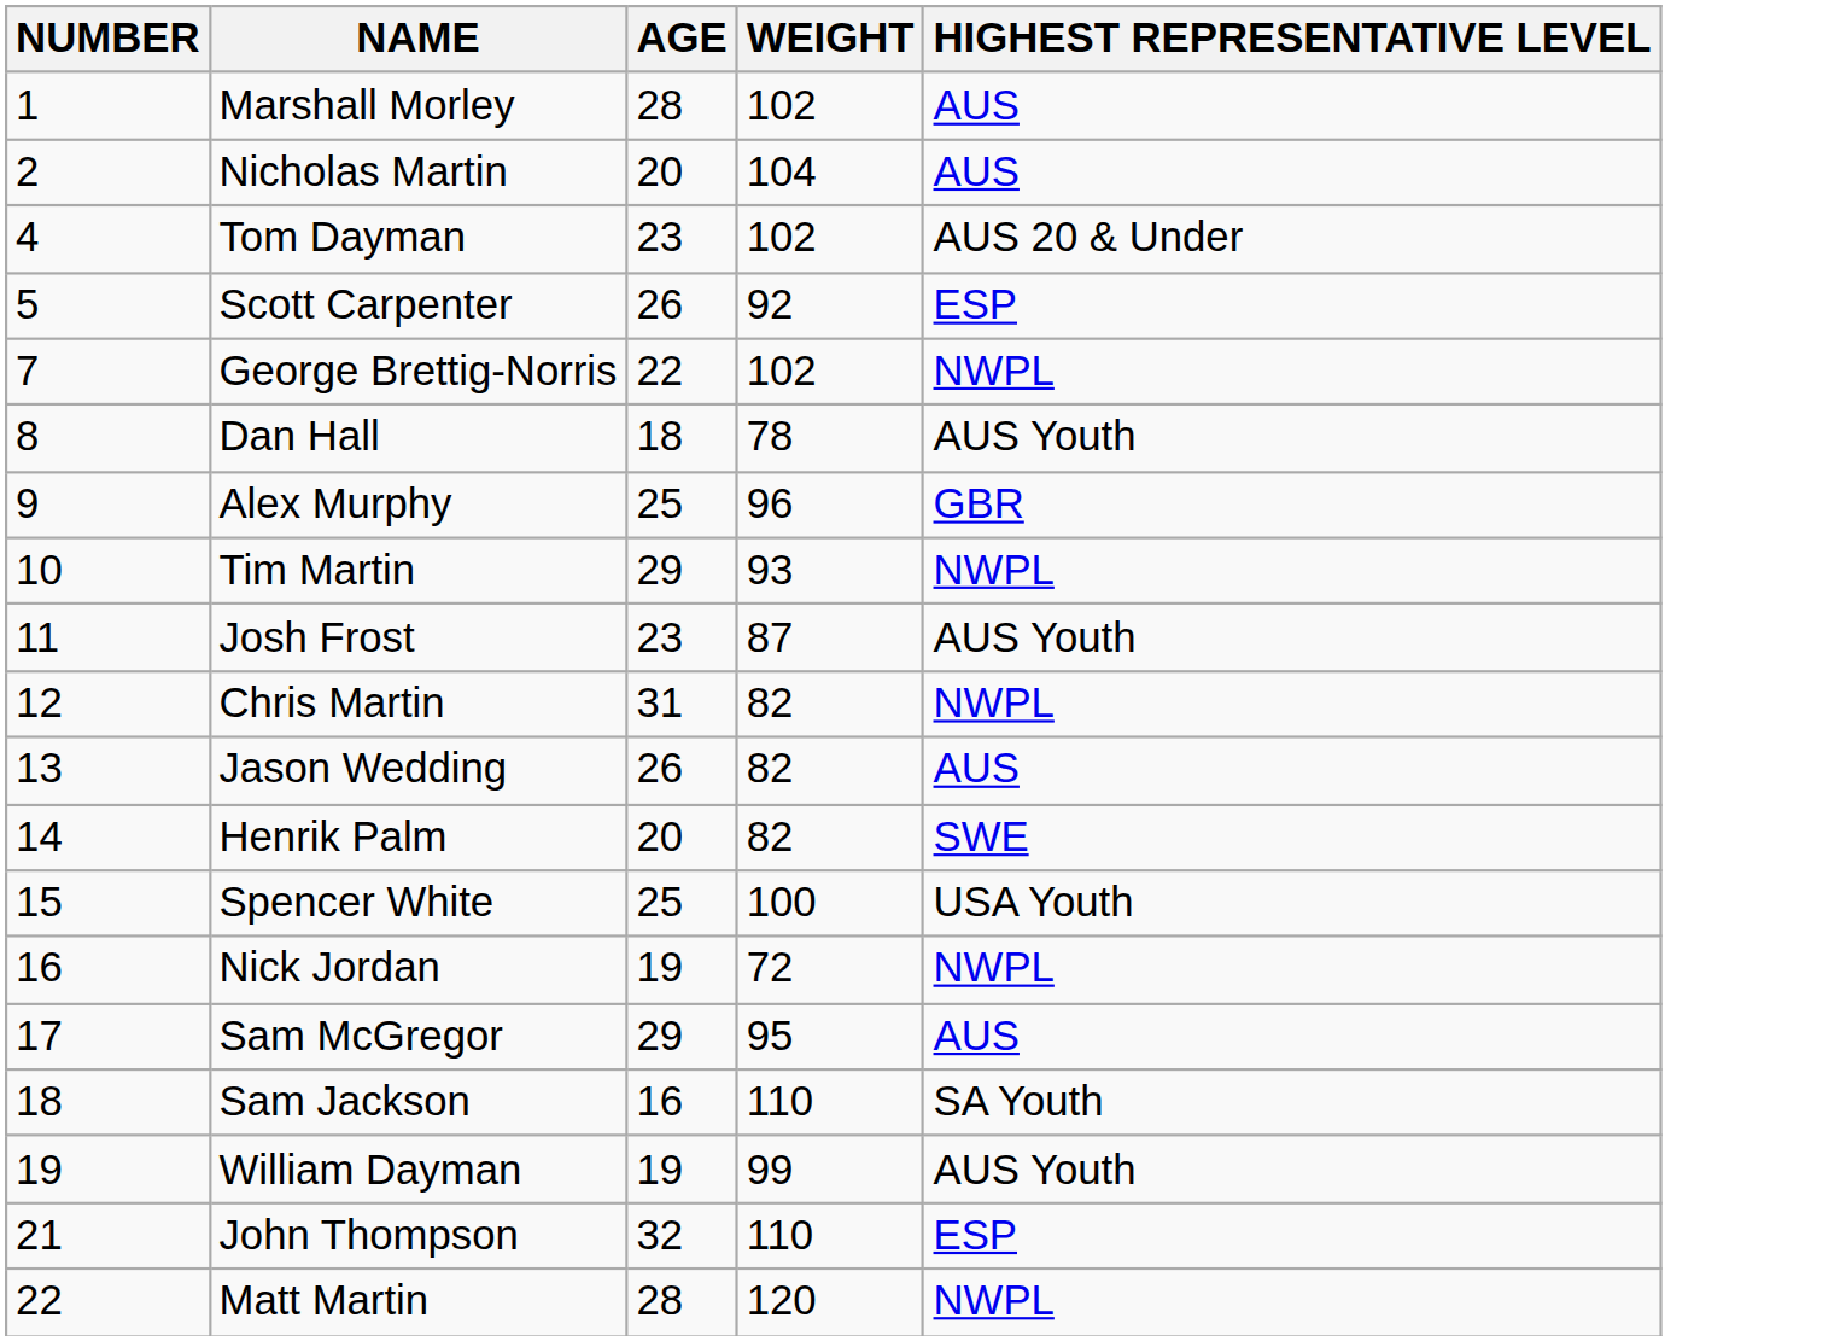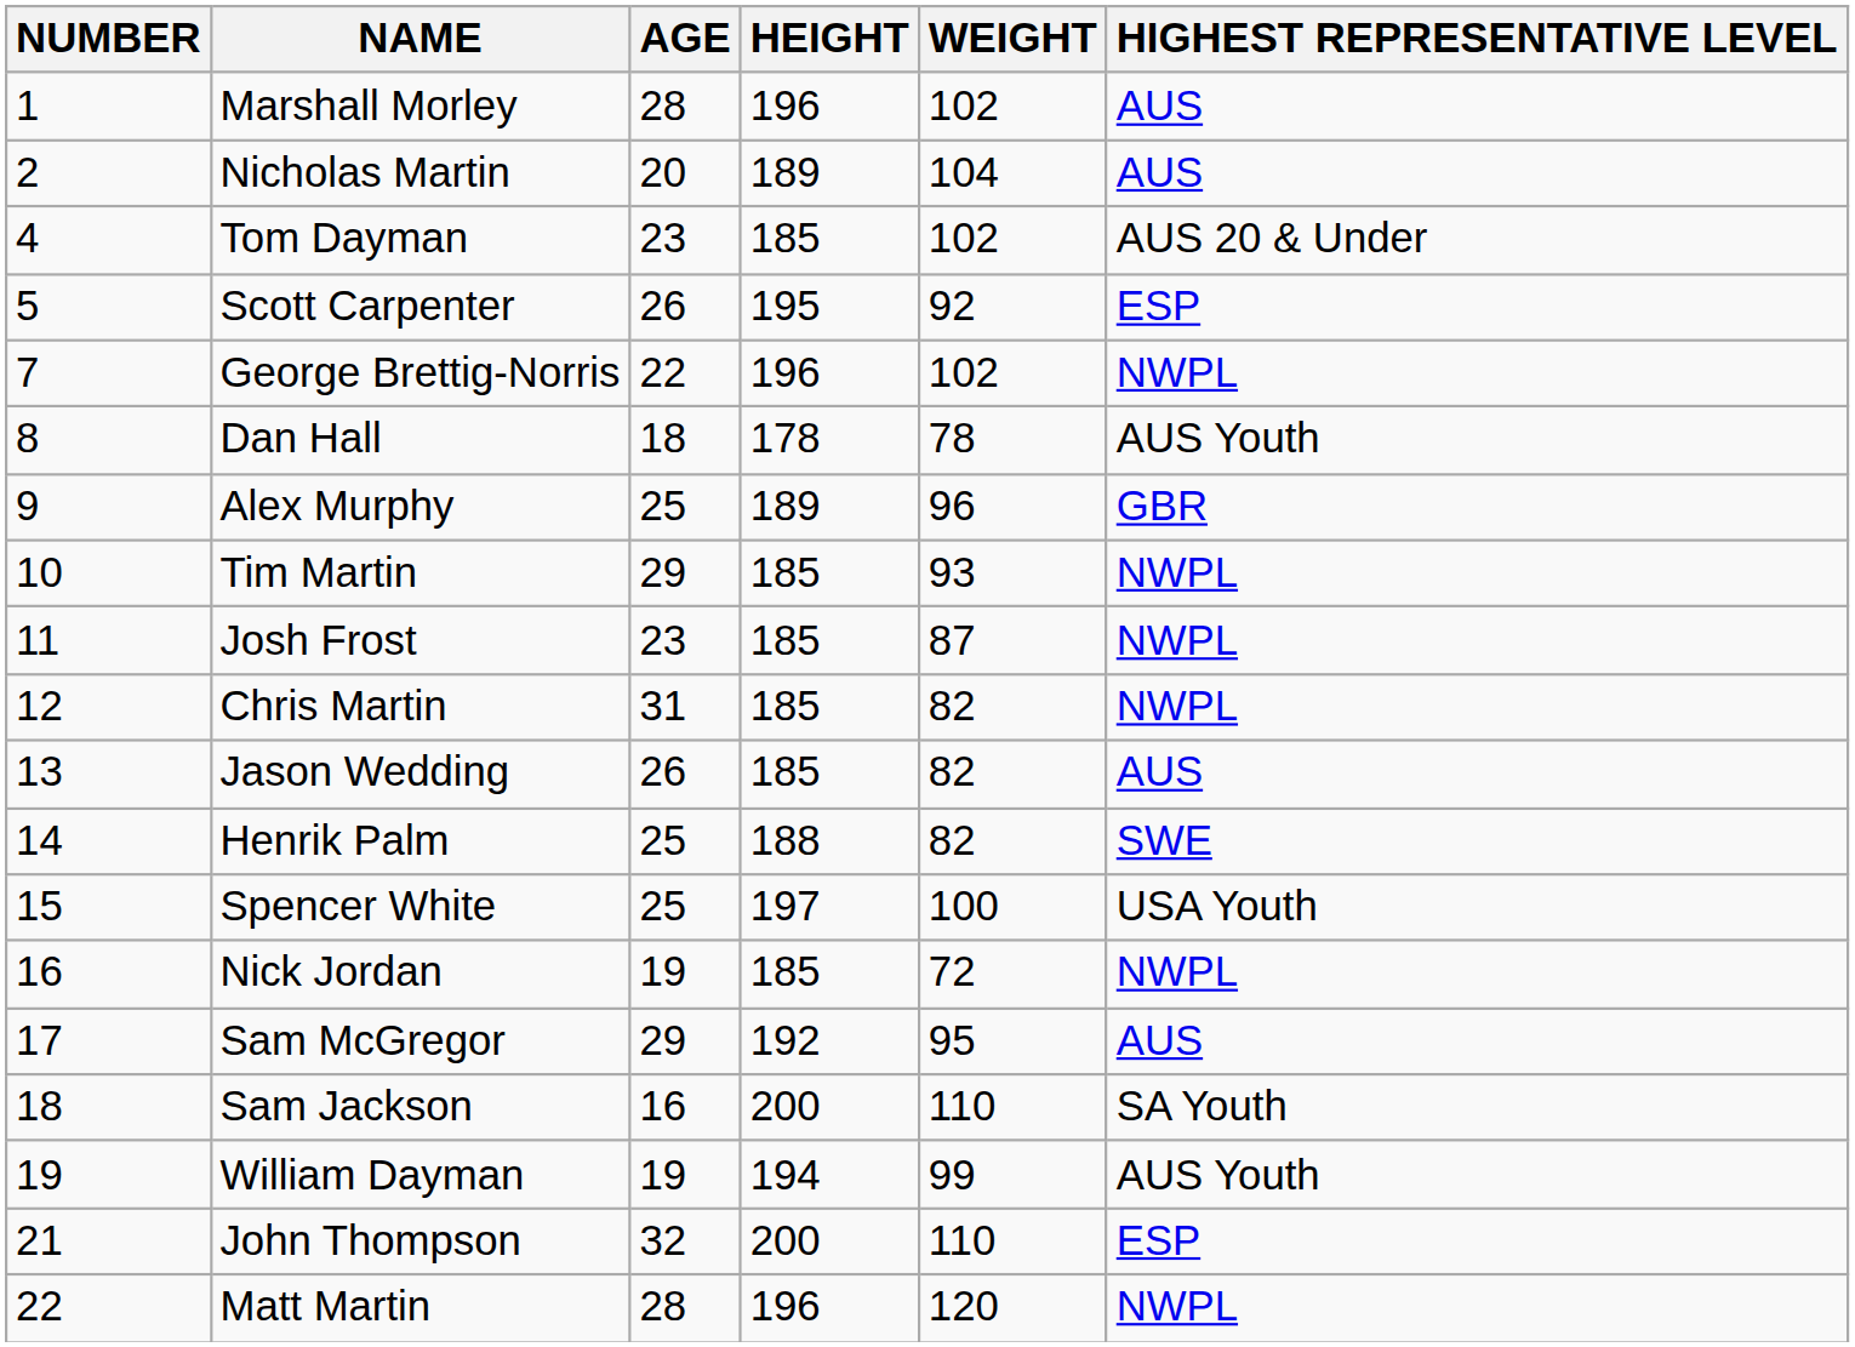+ column: HEIGHT | 196 | 189 | 185 | 195 | 196 | 178 | 189 | 185 | 185 | 185 | 185 | 188 | 197 | 185 | 192 | 200 | 194 | 200 | 196
Josh Frost | HIGHEST REPRESENTATIVE LEVEL: AUS Youth -> NWPL
Henrik Palm | AGE: 20 -> 25
